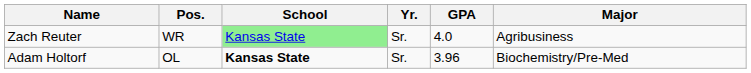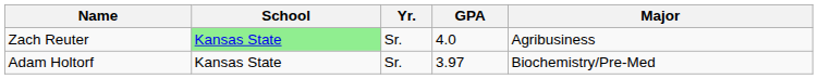- column: Pos. | WR | OL
Adam Holtorf | School: bold -> normal
Adam Holtorf | GPA: 3.96 -> 3.97
